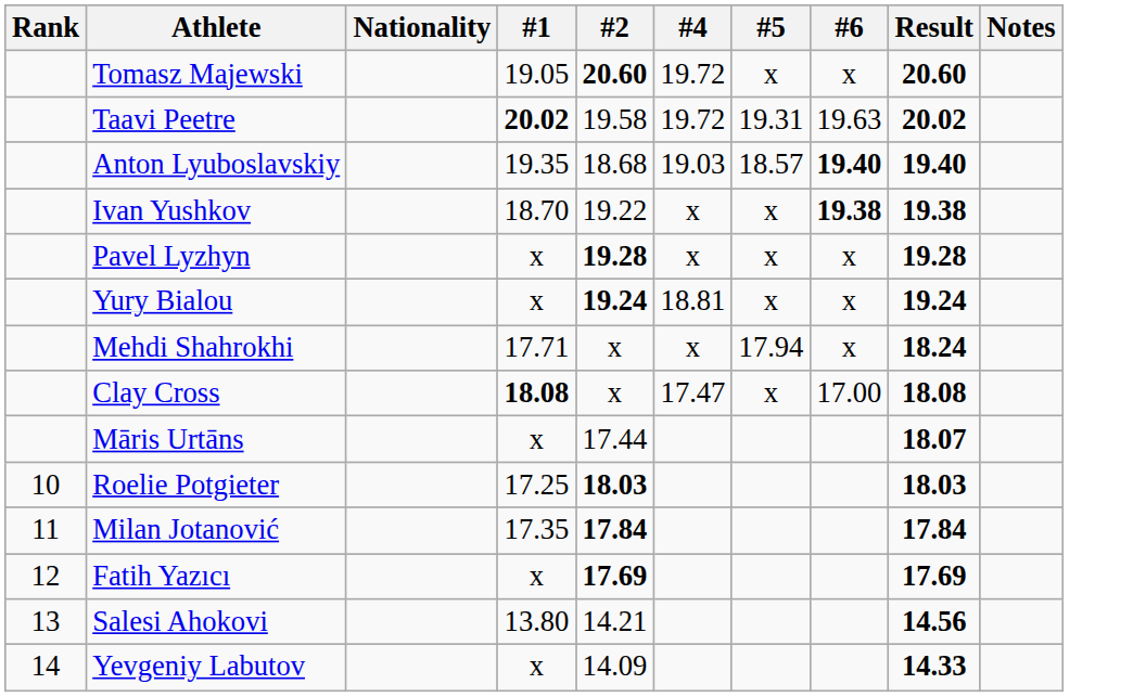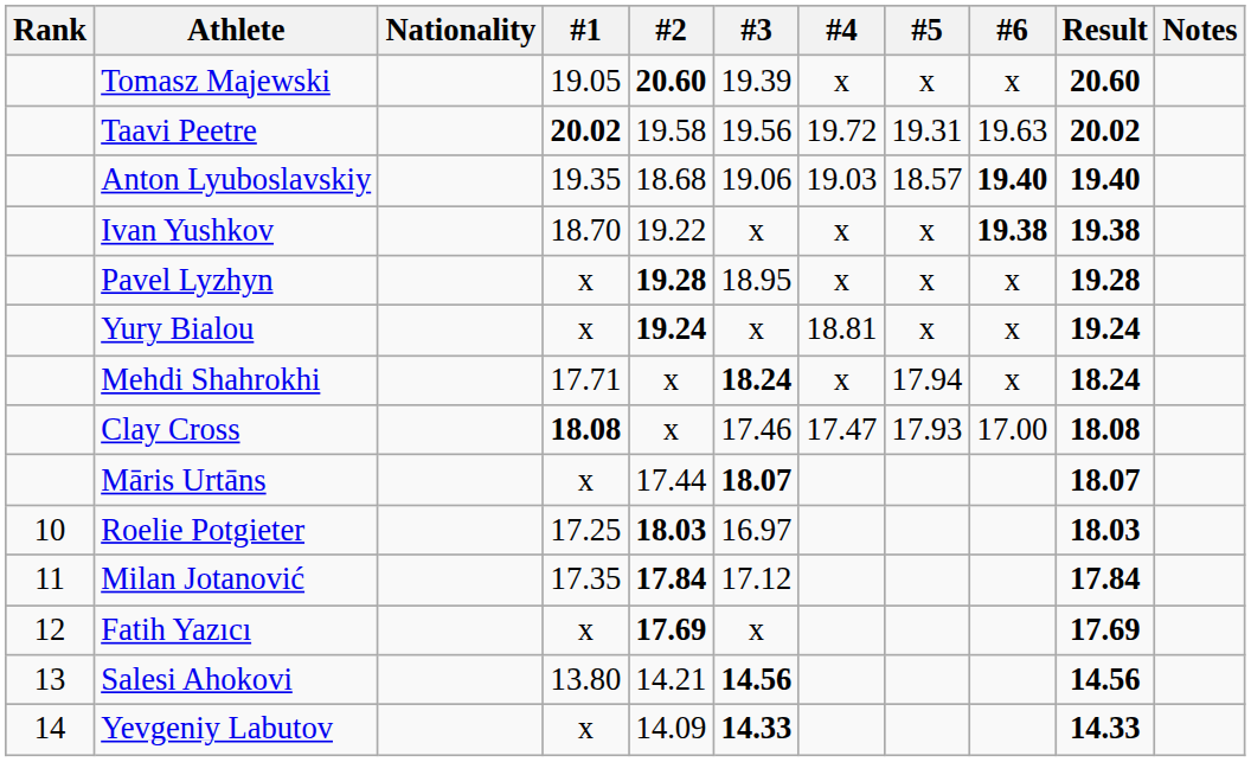+ column: #3 | 19.39 | 19.56 | 19.06 | x | 18.95 | x | 18.24 | 17.46 | 18.07 | 16.97 | 17.12 | x | 14.56 | 14.33
Tomasz Majewski | #4: 19.72 -> x
Clay Cross | #5: x -> 17.93
